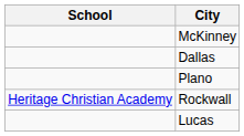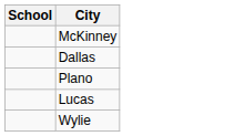- row: Heritage Christian Academy | Rockwall
+ row: Wylie
